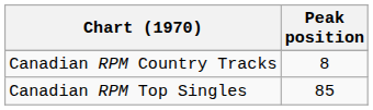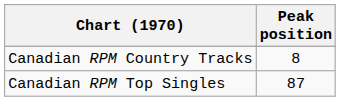Canadian RPM Top Singles | Peak position: 85 -> 87
